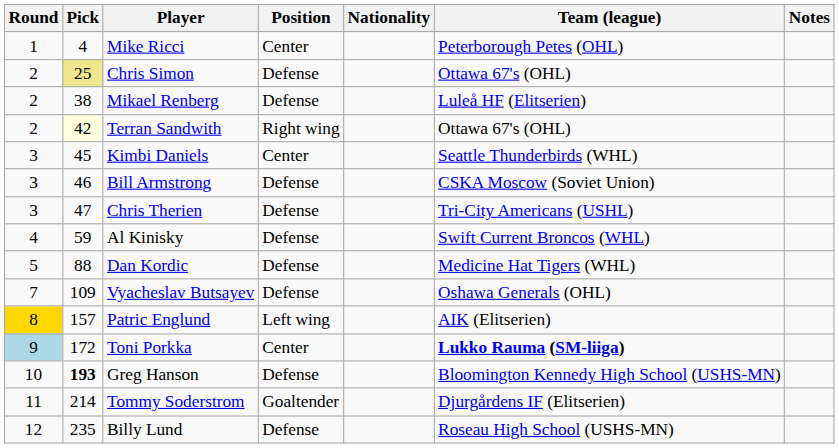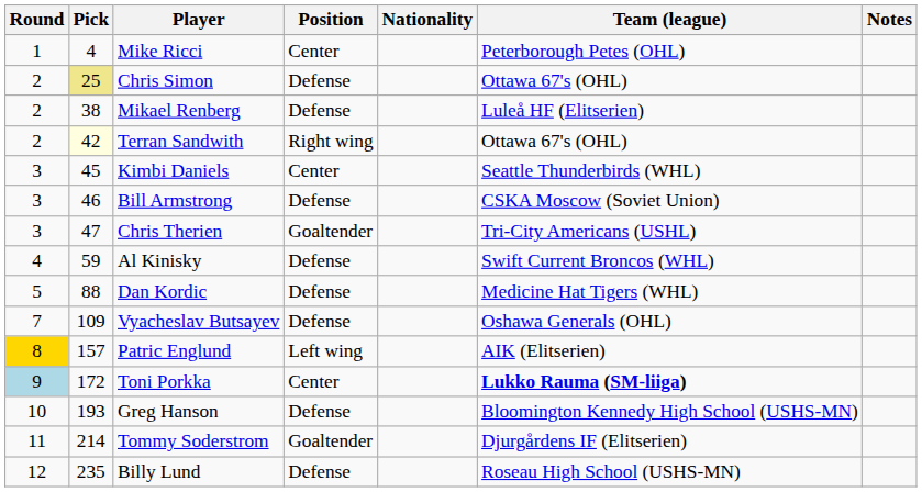Chris Therien | Position: Defense -> Goaltender
Greg Hanson | Pick: bold -> normal
